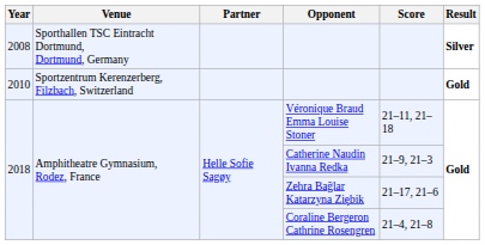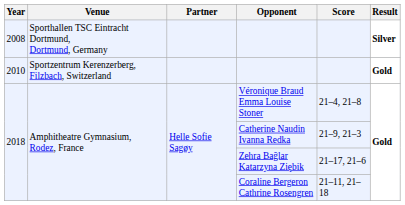Véronique Braud Emma Louise Stoner | Score: 21–11, 21–18 -> 21–4, 21–8
Coraline Bergeron Cathrine Rosengren | Score: 21–4, 21–8 -> 21–11, 21–18
